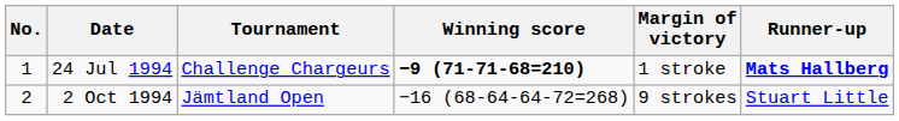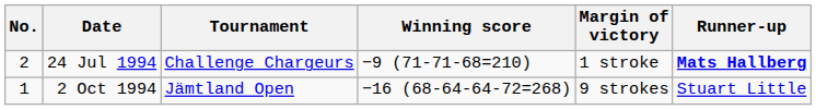24 Jul 1994 | No.: 1 -> 2
24 Jul 1994 | Winning score: bold -> normal
2 Oct 1994 | No.: 2 -> 1
